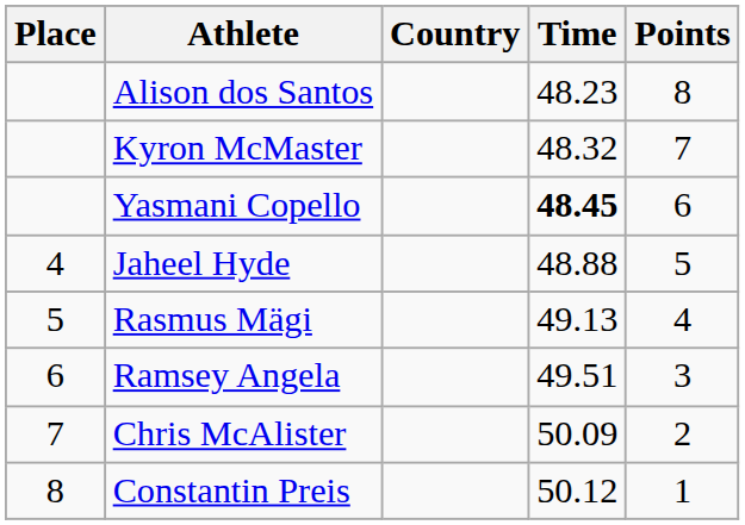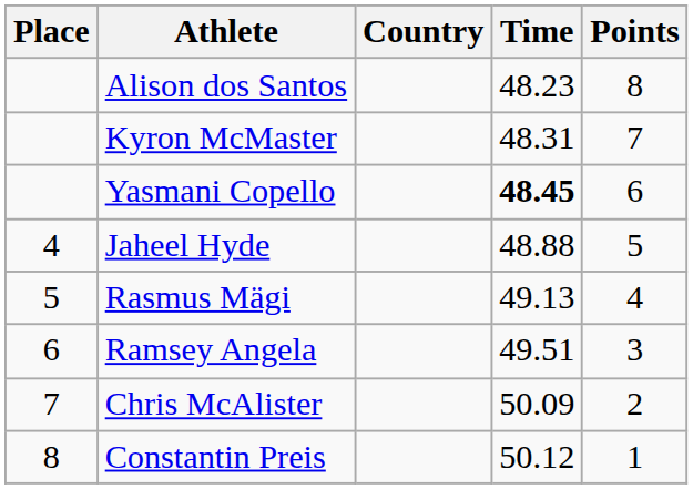Kyron McMaster | Time: 48.32 -> 48.31
